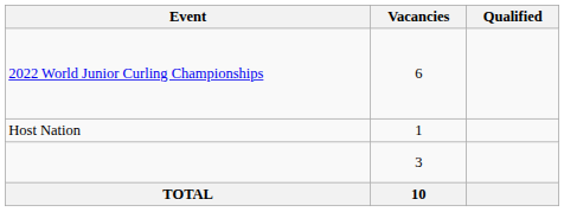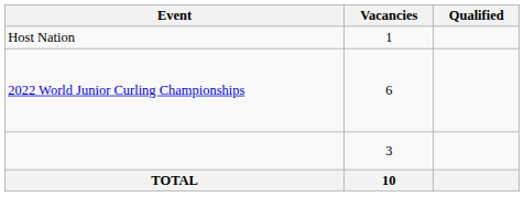rows swapped: Host Nation <-> 2022 World Junior Curling Championships
